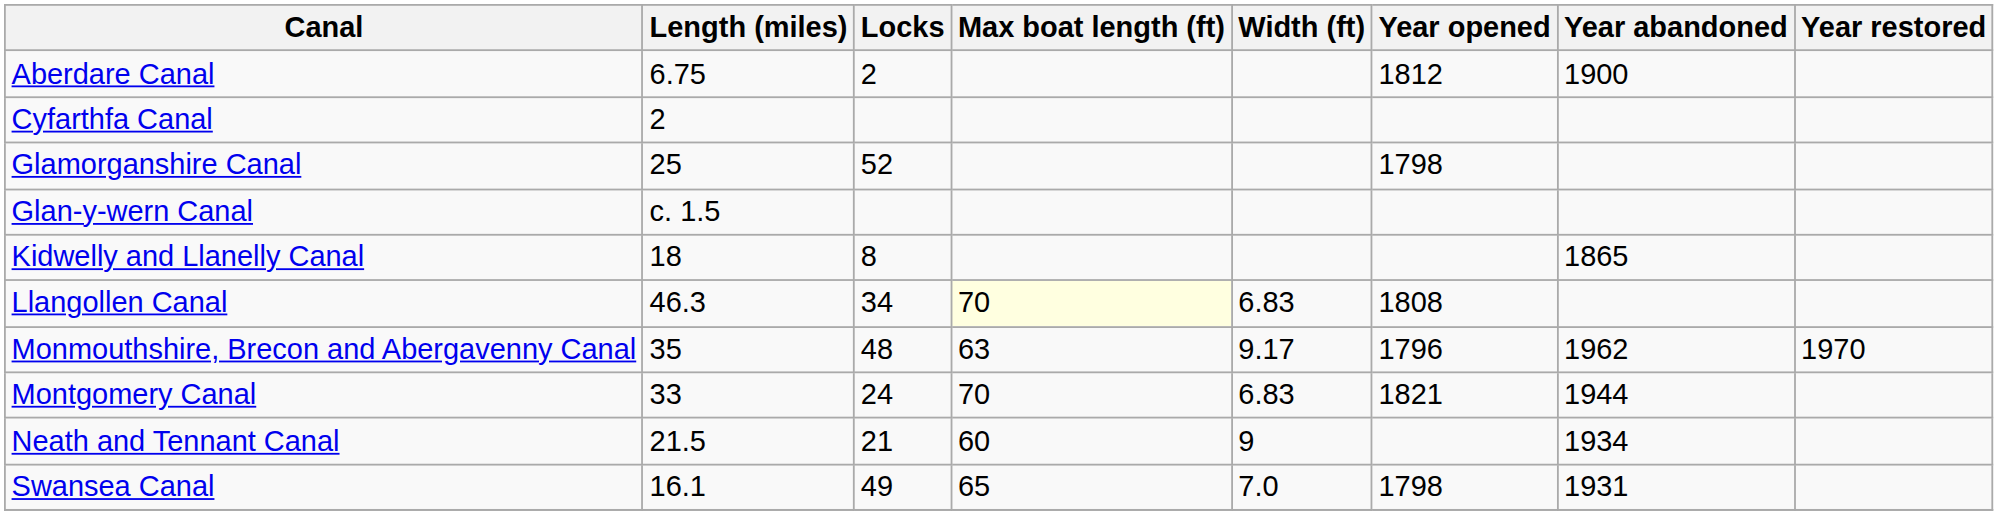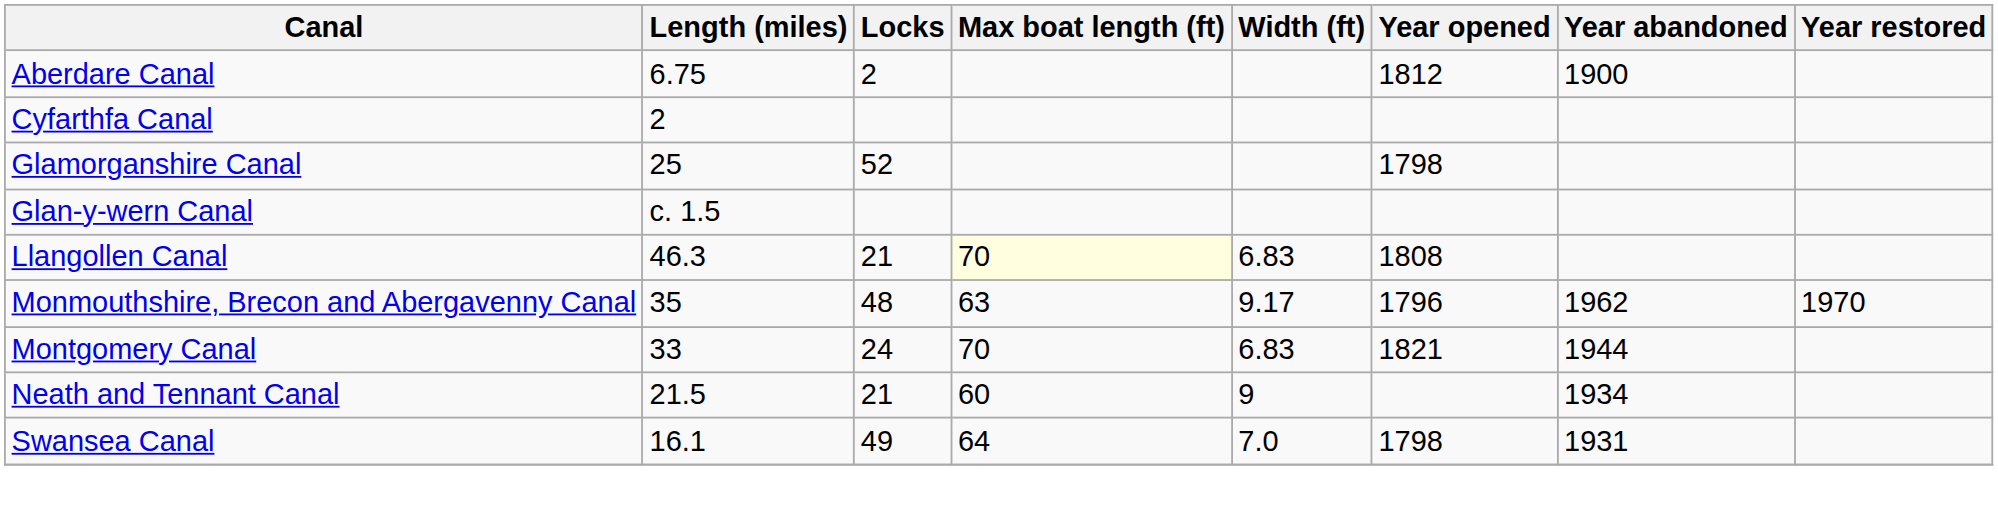- row: Kidwelly and Llanelly Canal | 18 | 8 | 1865
Llangollen Canal | Locks: 34 -> 21
Swansea Canal | Max boat length (ft): 65 -> 64
